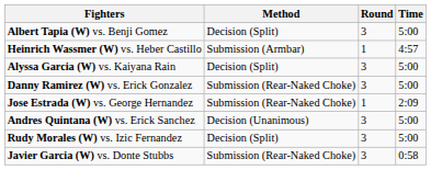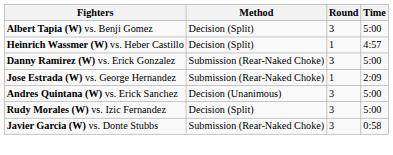Heinrich Wassmer (W) vs. Heber Castillo | Method: Submission (Armbar) -> Decision (Split)
- row: Alyssa Garcia (W) vs. Kaiyana Rain | Decision (Split) | 3 | 5:00
